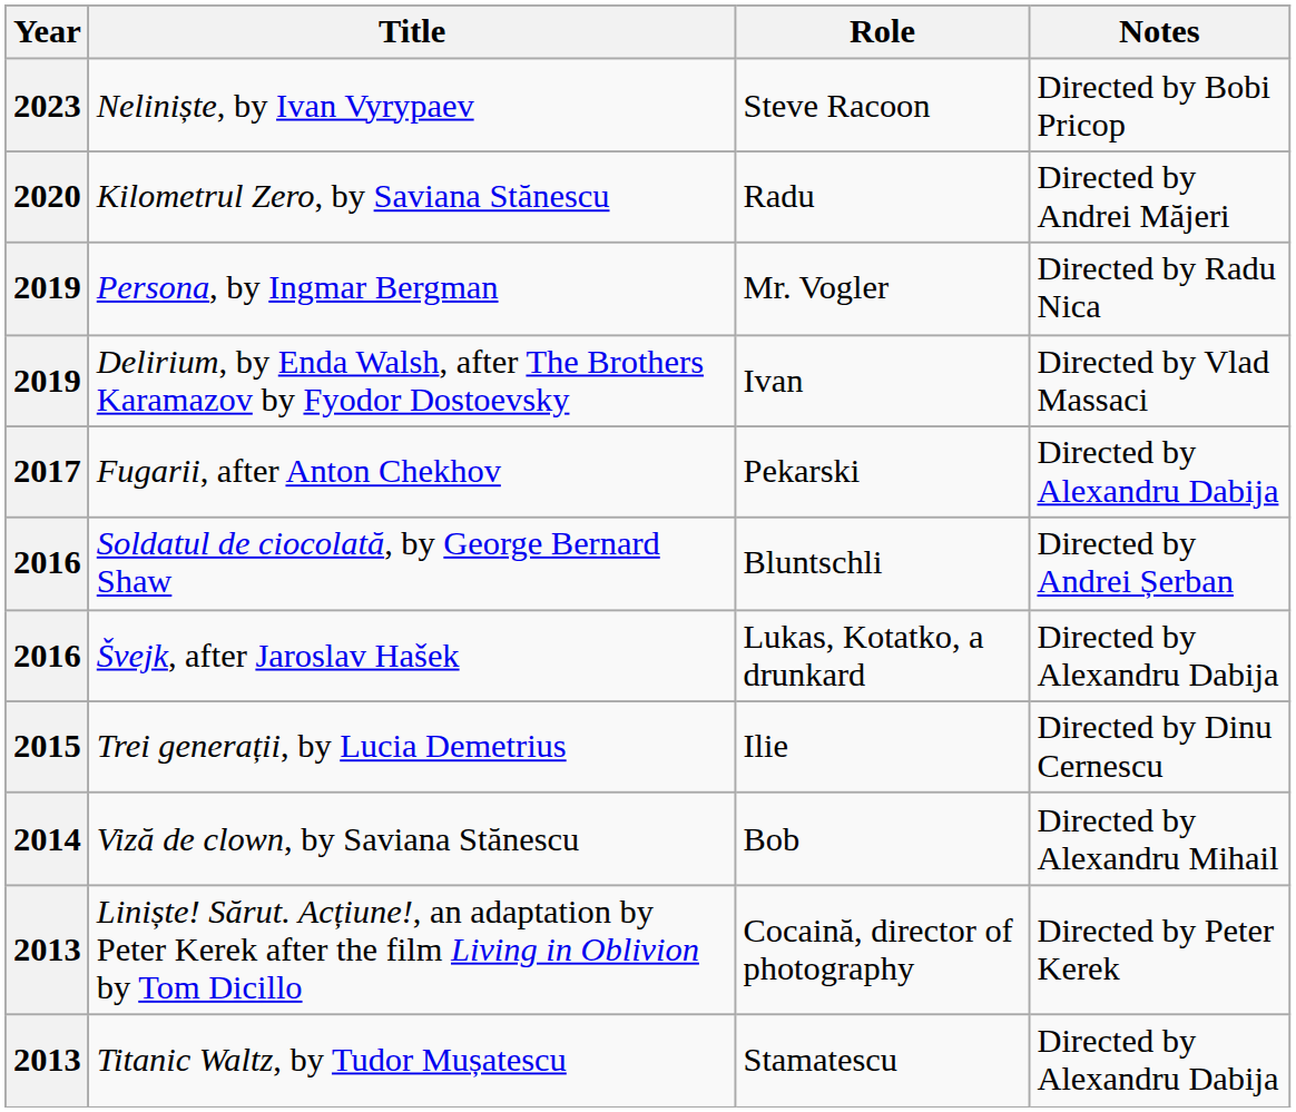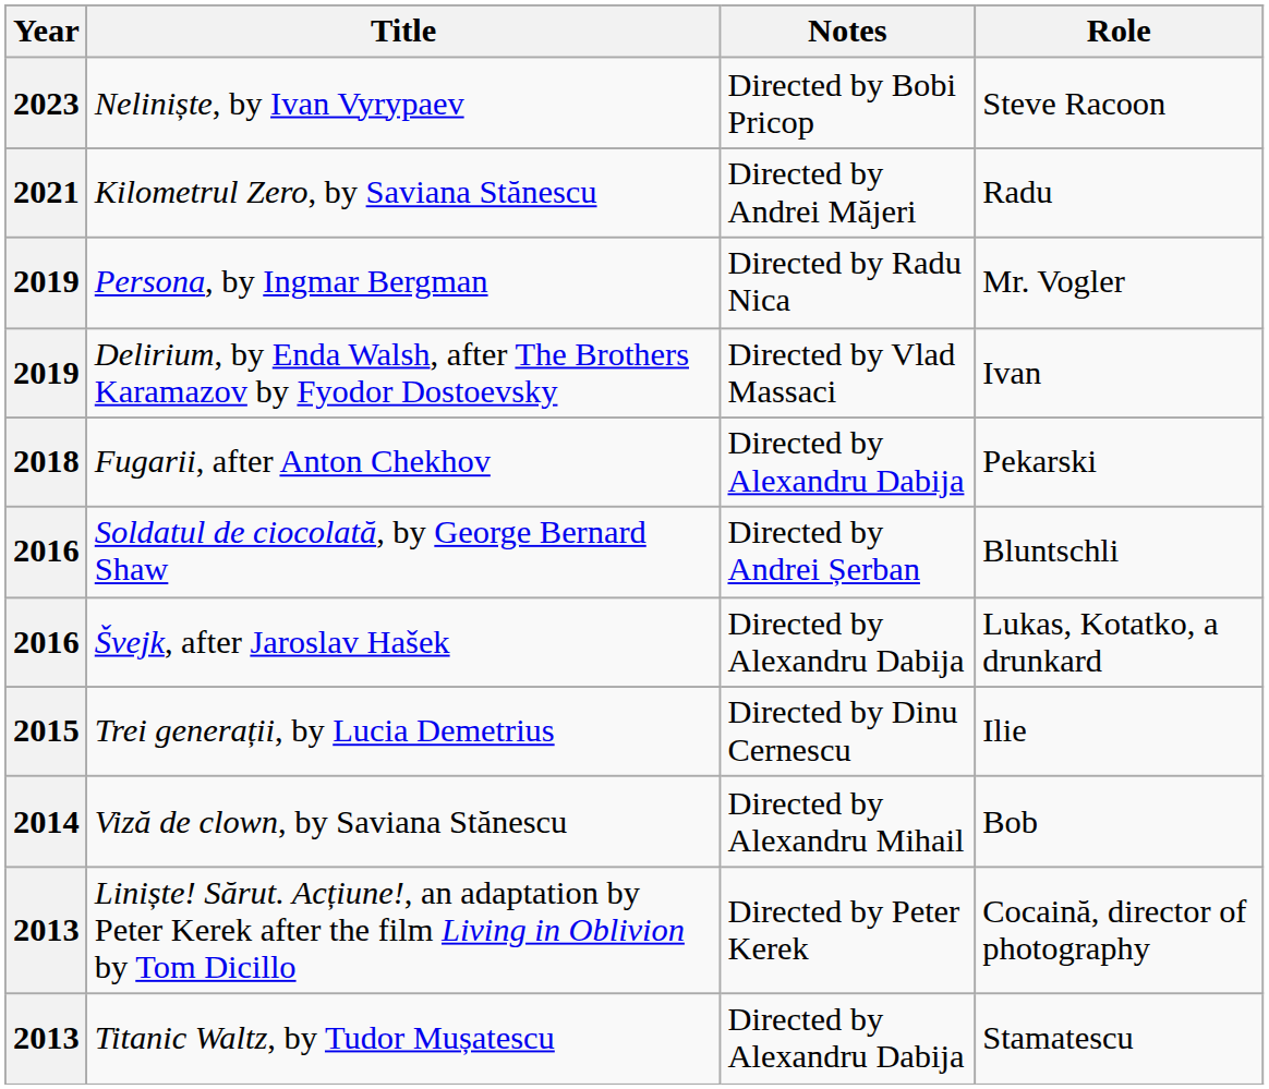columns swapped: Role <-> Notes
Kilometrul Zero, by Saviana Stănescu | Year: 2020 -> 2021
Fugarii, after Anton Chekhov | Year: 2017 -> 2018
